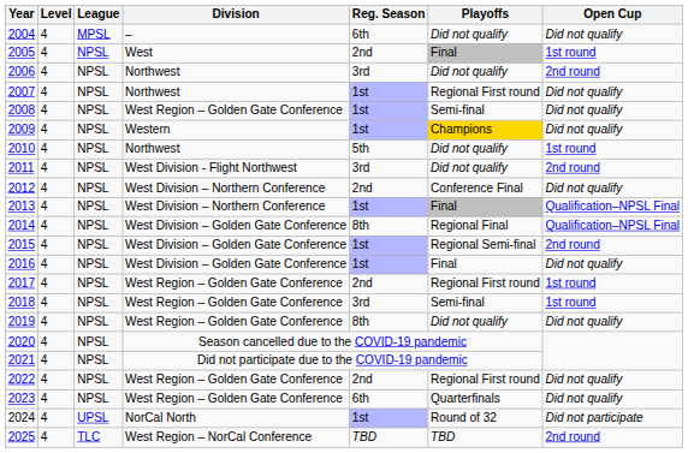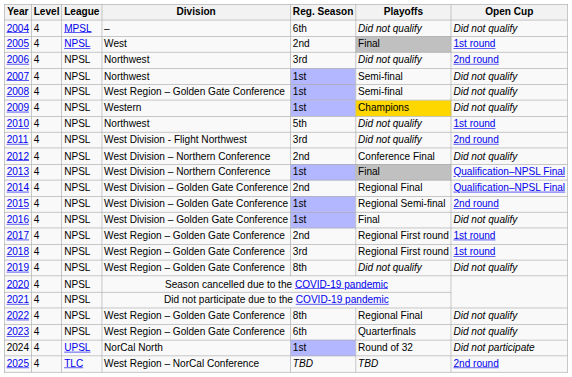2007 | Playoffs: Regional First round -> Semi-final
2014 | Reg. Season: 8th -> 2nd
2018 | Playoffs: Semi-final -> Regional First round
2022 | Reg. Season: 2nd -> 8th
2022 | Playoffs: Regional First round -> Regional Final
